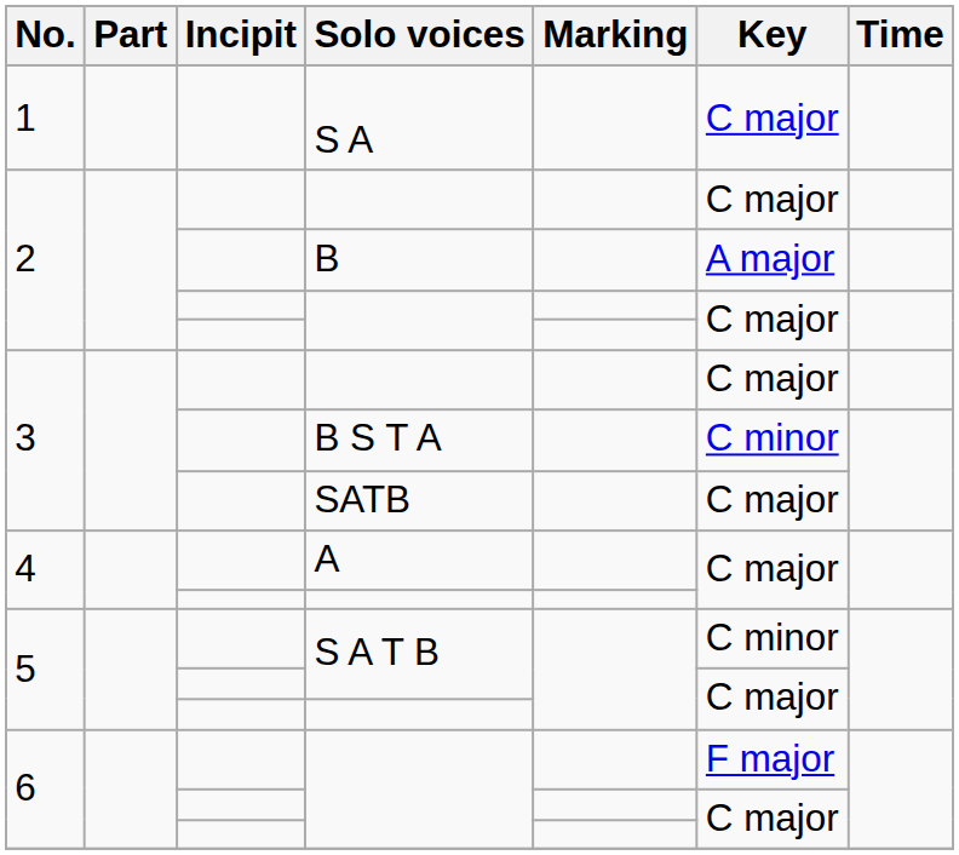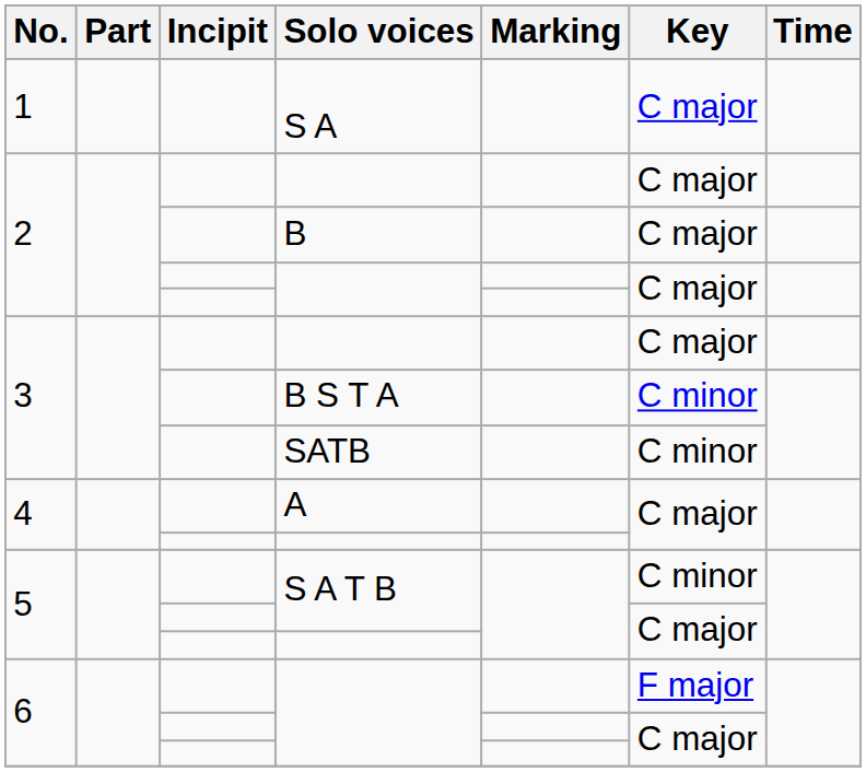B | Key: A major -> C major
SATB | Key: C major -> C minor
